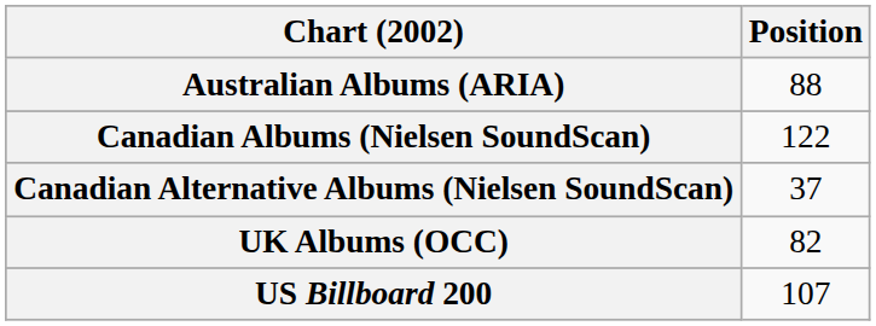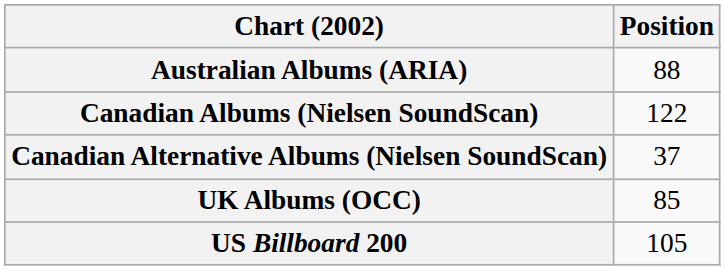UK Albums (OCC) | Position: 82 -> 85
US Billboard 200 | Position: 107 -> 105
